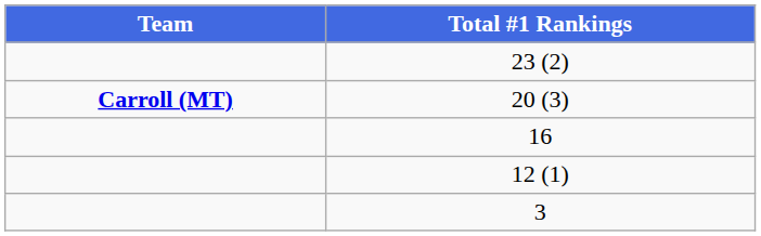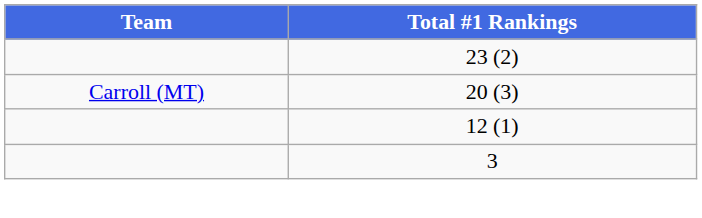20 (3) | Team: bold -> normal
- row: 16
